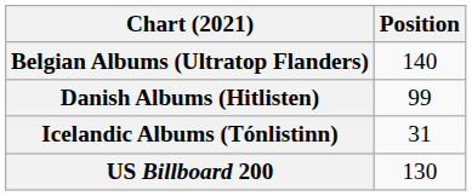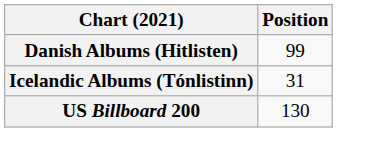- row: Belgian Albums (Ultratop Flanders) | 140
